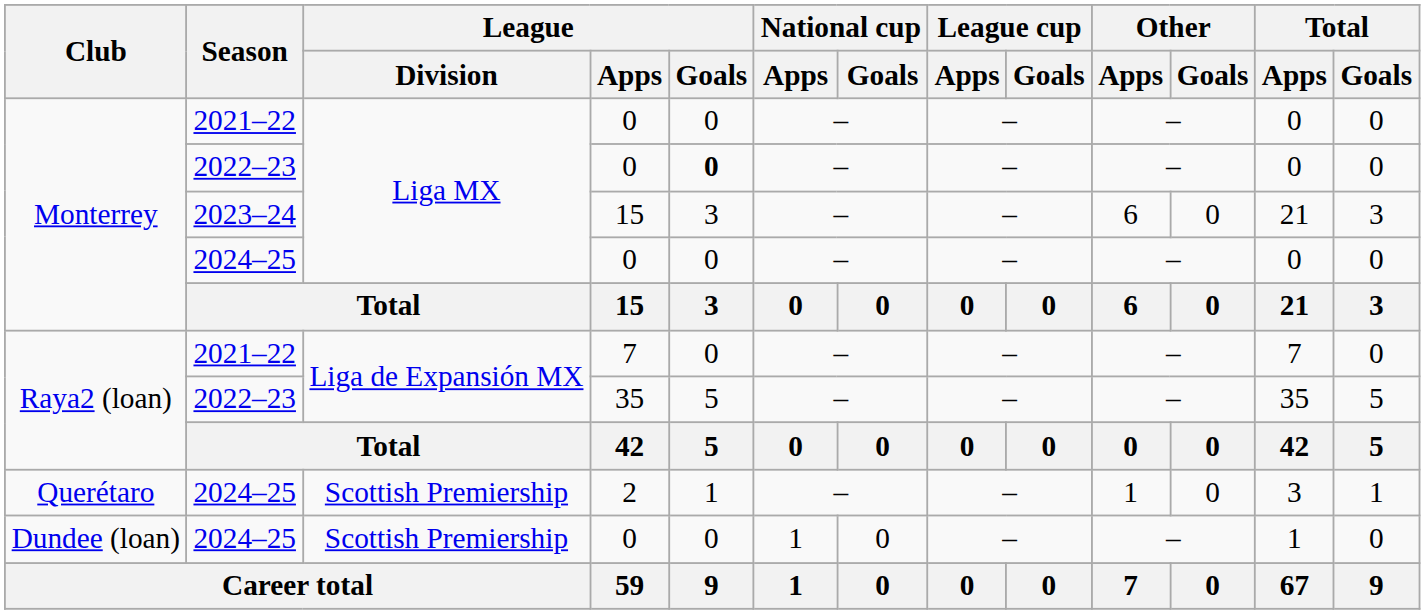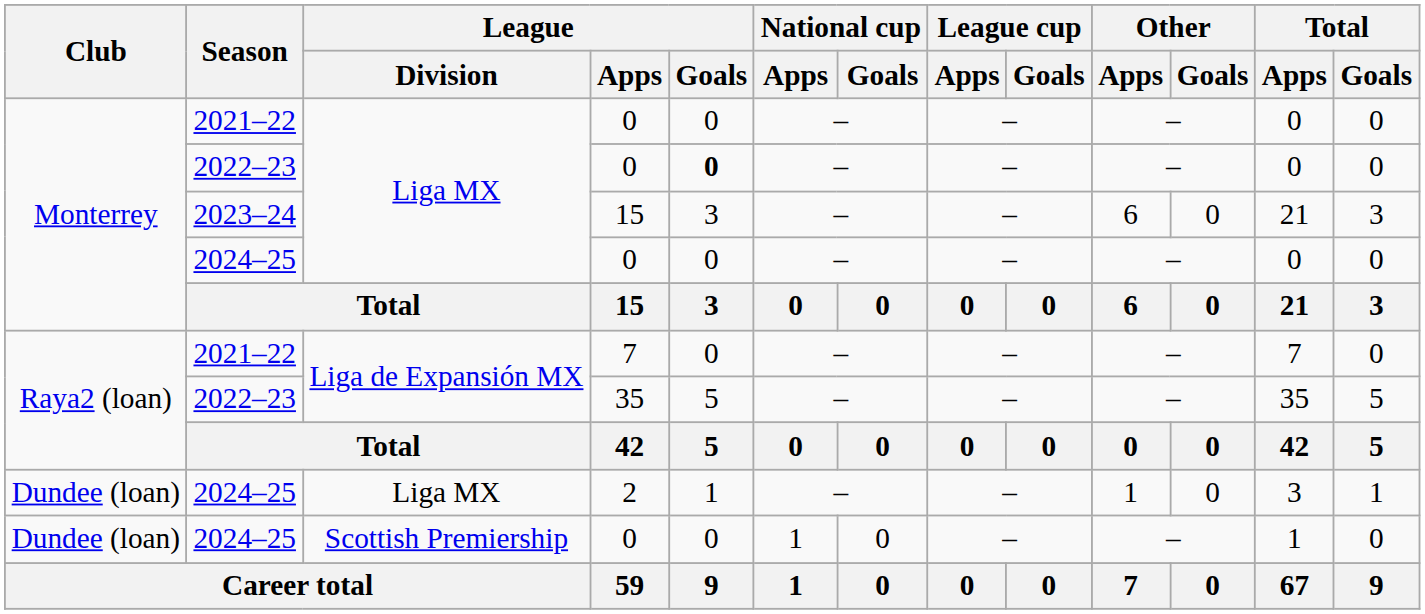2 | Club: Querétaro -> Dundee (loan)
2 | League / Division: Scottish Premiership -> Liga MX
